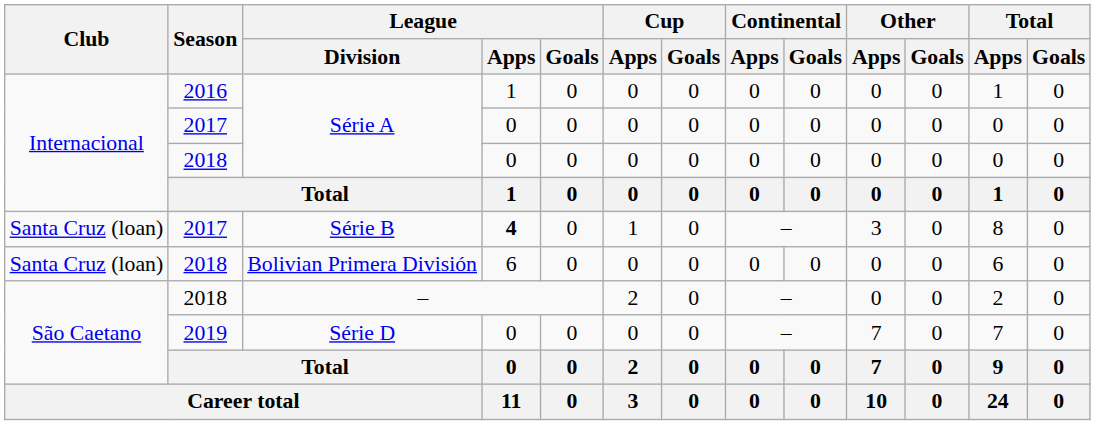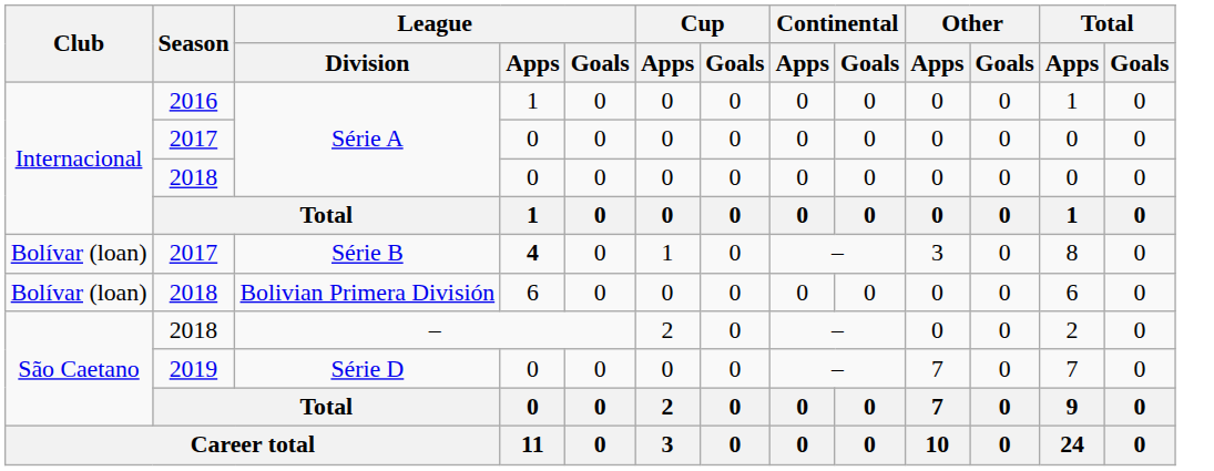Série B | Club: Santa Cruz (loan) -> Bolívar (loan)
Bolivian Primera División | Club: Santa Cruz (loan) -> Bolívar (loan)
